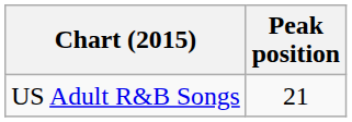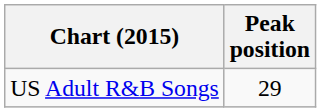US Adult R&B Songs | Peak position: 21 -> 29
